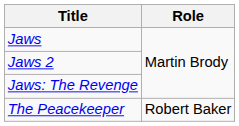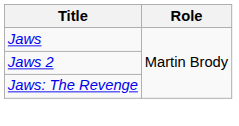- row: The Peacekeeper | Robert Baker
